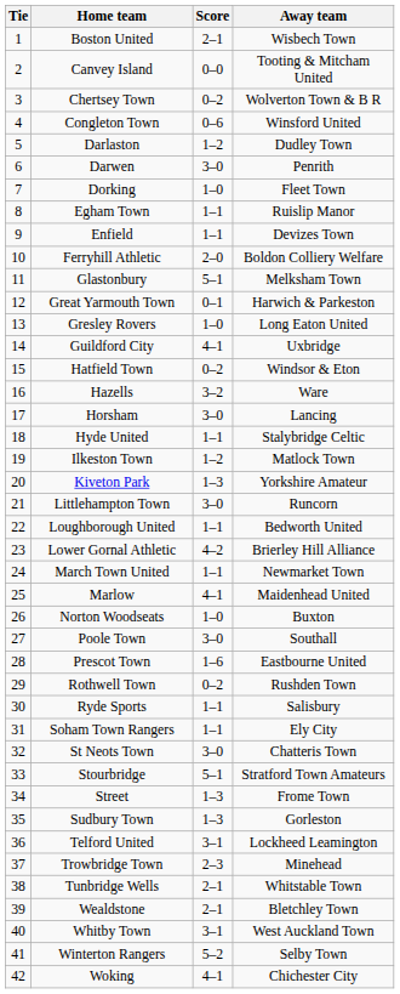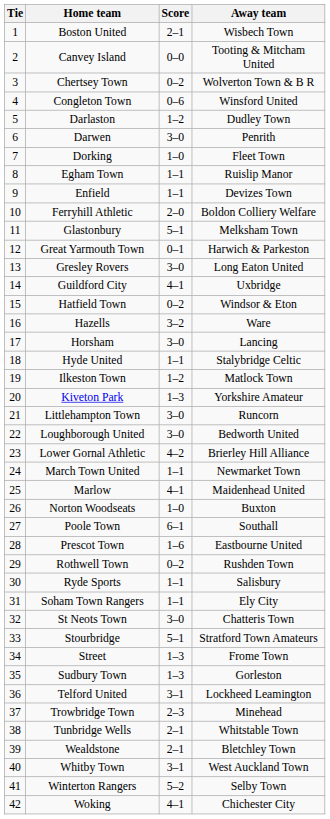Gresley Rovers | Score: 1–0 -> 3–0
Loughborough United | Score: 1–1 -> 3–0
Poole Town | Score: 3–0 -> 6–1
